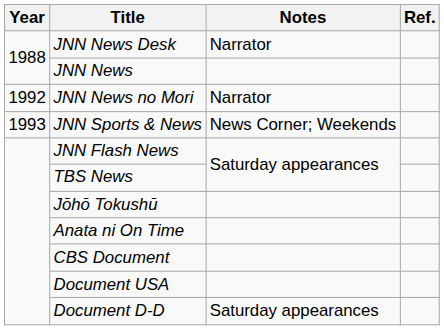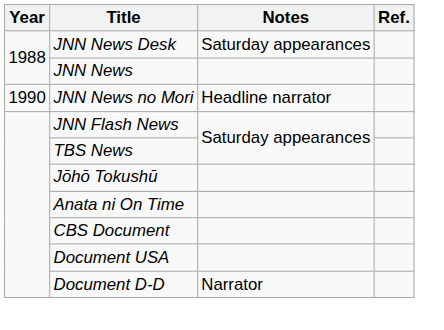JNN News Desk | Notes: Narrator -> Saturday appearances
JNN News no Mori | Year: 1992 -> 1990
JNN News no Mori | Notes: Narrator -> Headline narrator
- row: 1993 | JNN Sports & News | News Corner; Weekends
Document D-D | Notes: Saturday appearances -> Narrator
